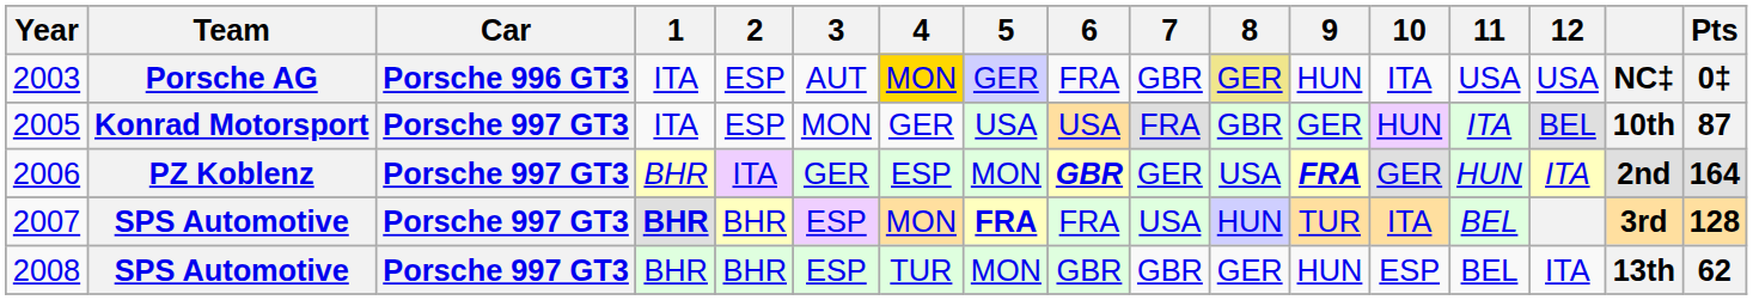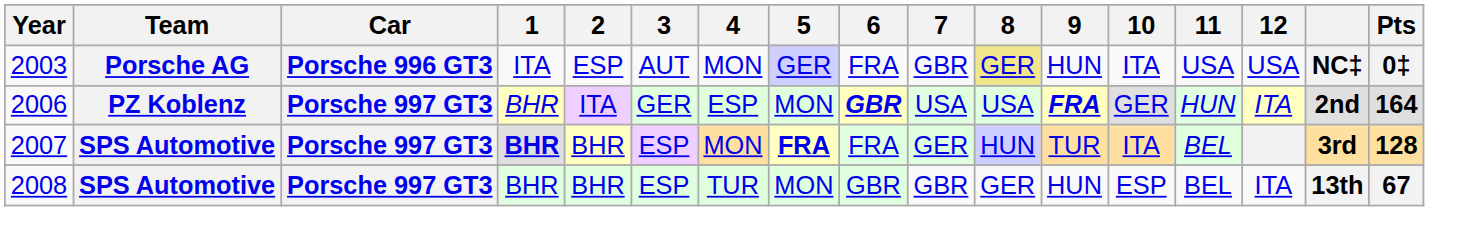2003 | 4: gold background -> no background
- row: 2005 | Konrad Motorsport | Porsche 997 GT3 | ITA | ESP | MON | GER | USA | USA | FRA | GBR | GER | HUN | ITA | BEL | 10th | 87
2006 | 7: GER -> USA
2007 | 7: USA -> GER
2008 | Pts: 62 -> 67
